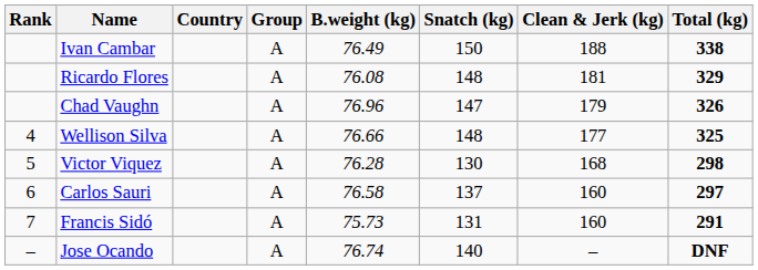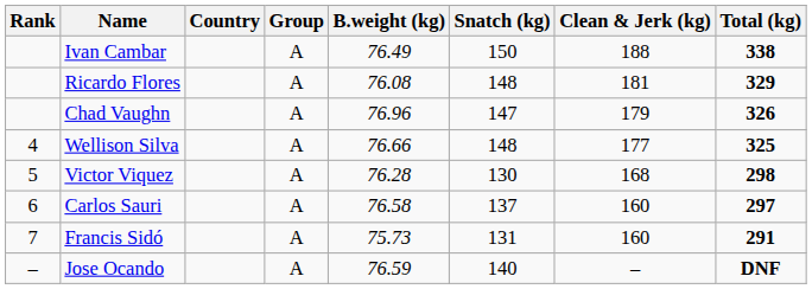Jose Ocando | B.weight (kg): 76.74 -> 76.59
